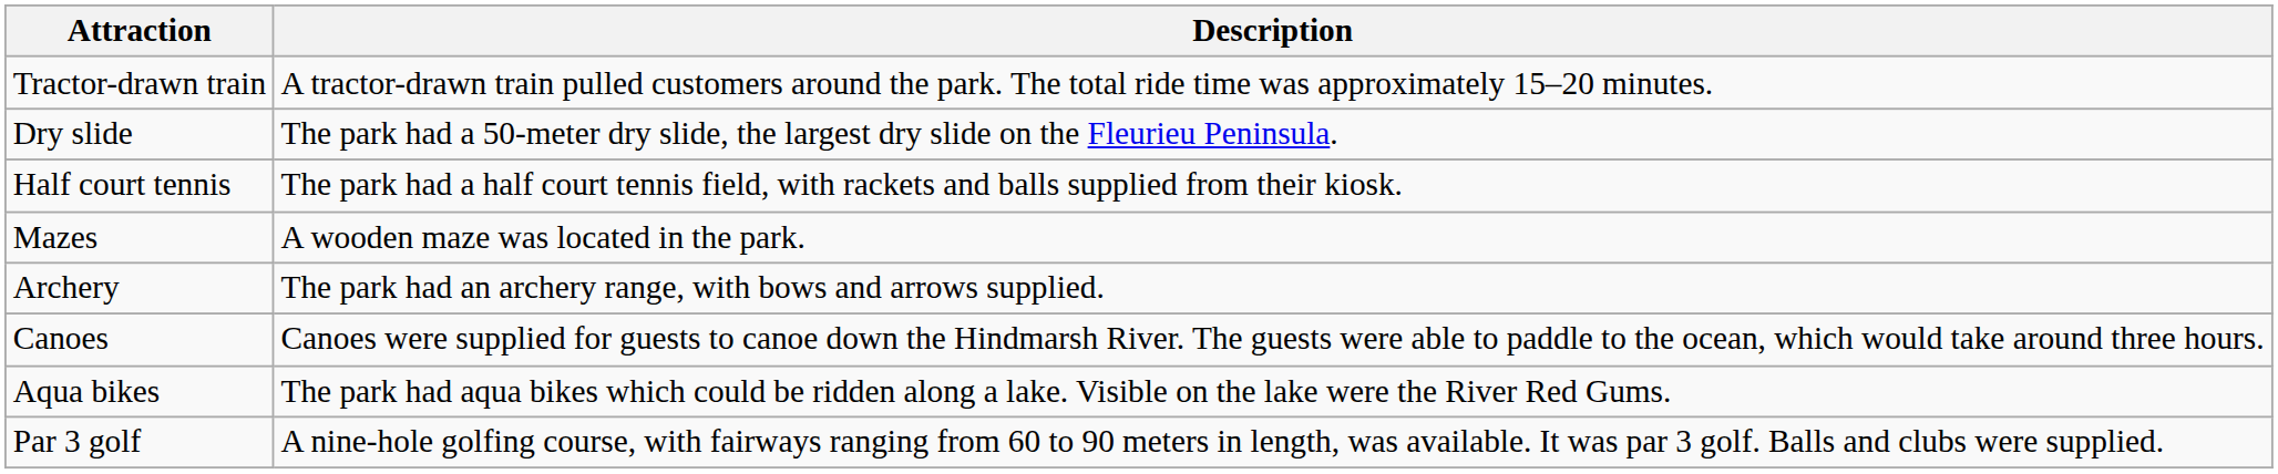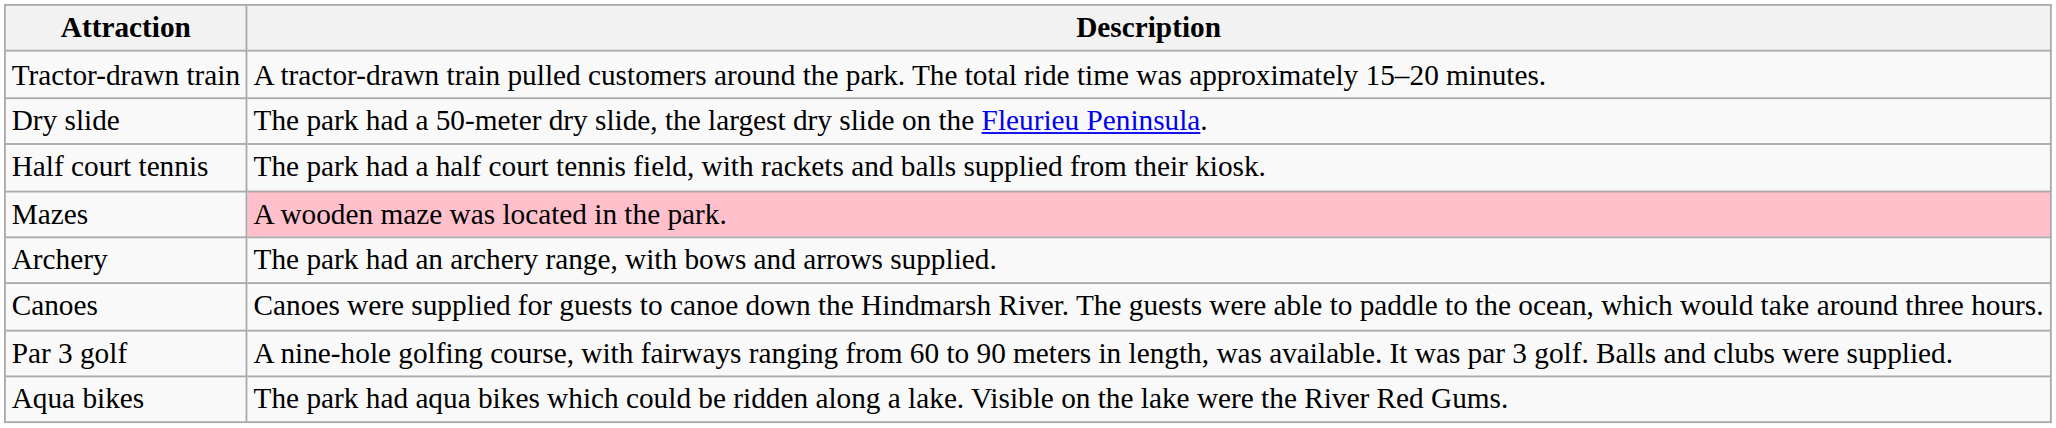Mazes | Description: no background -> pink background
rows swapped: Par 3 golf <-> Aqua bikes
